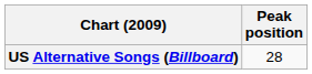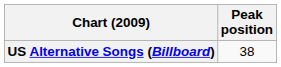US Alternative Songs (Billboard) | Peak position: 28 -> 38
